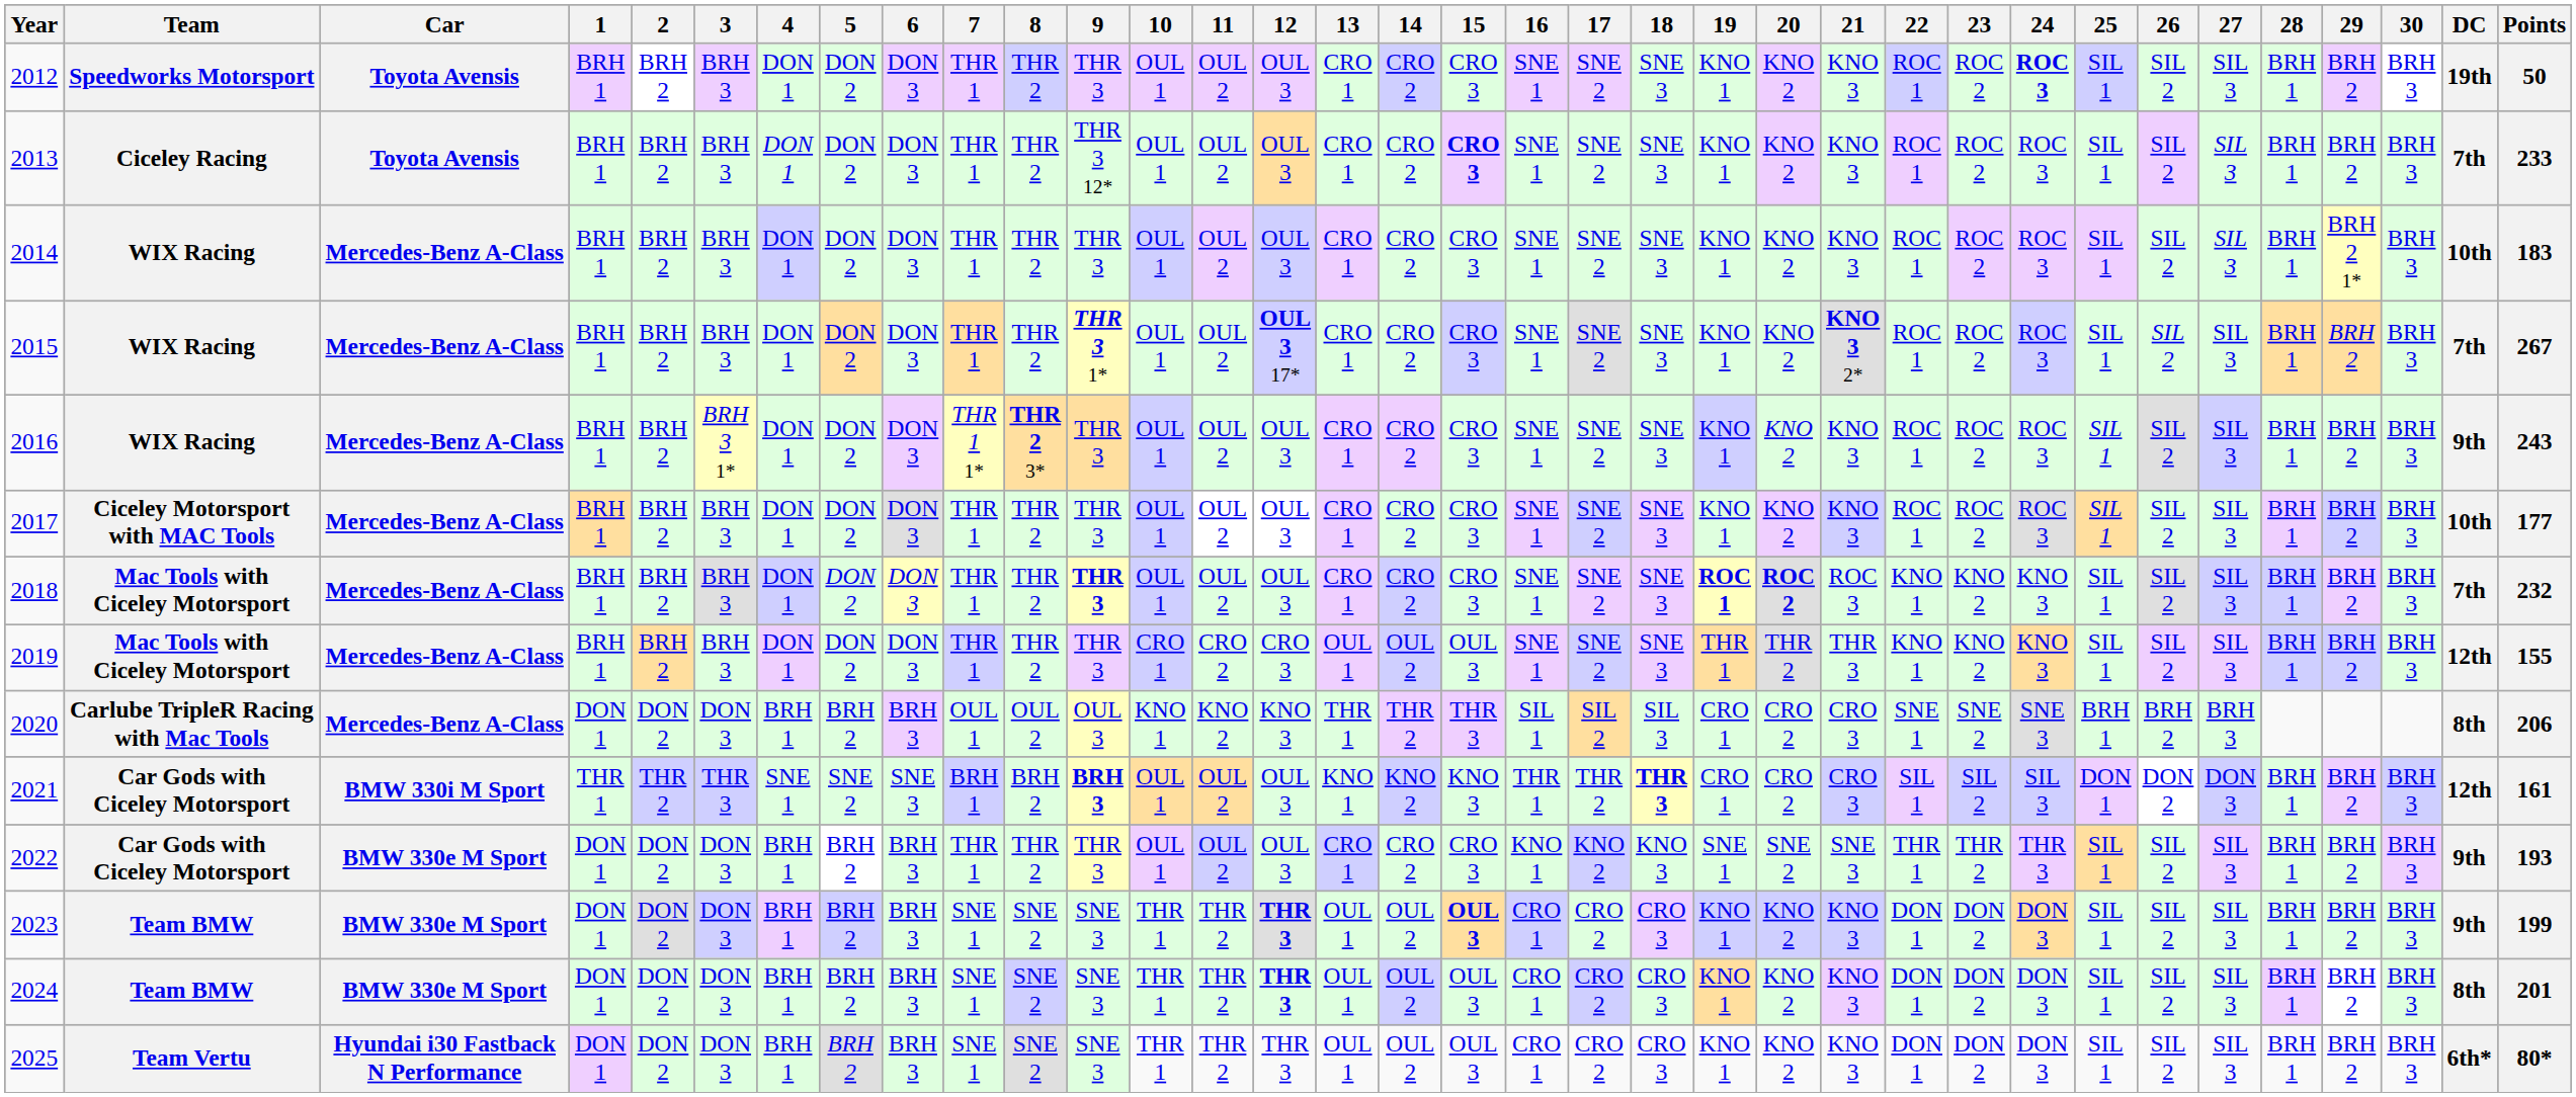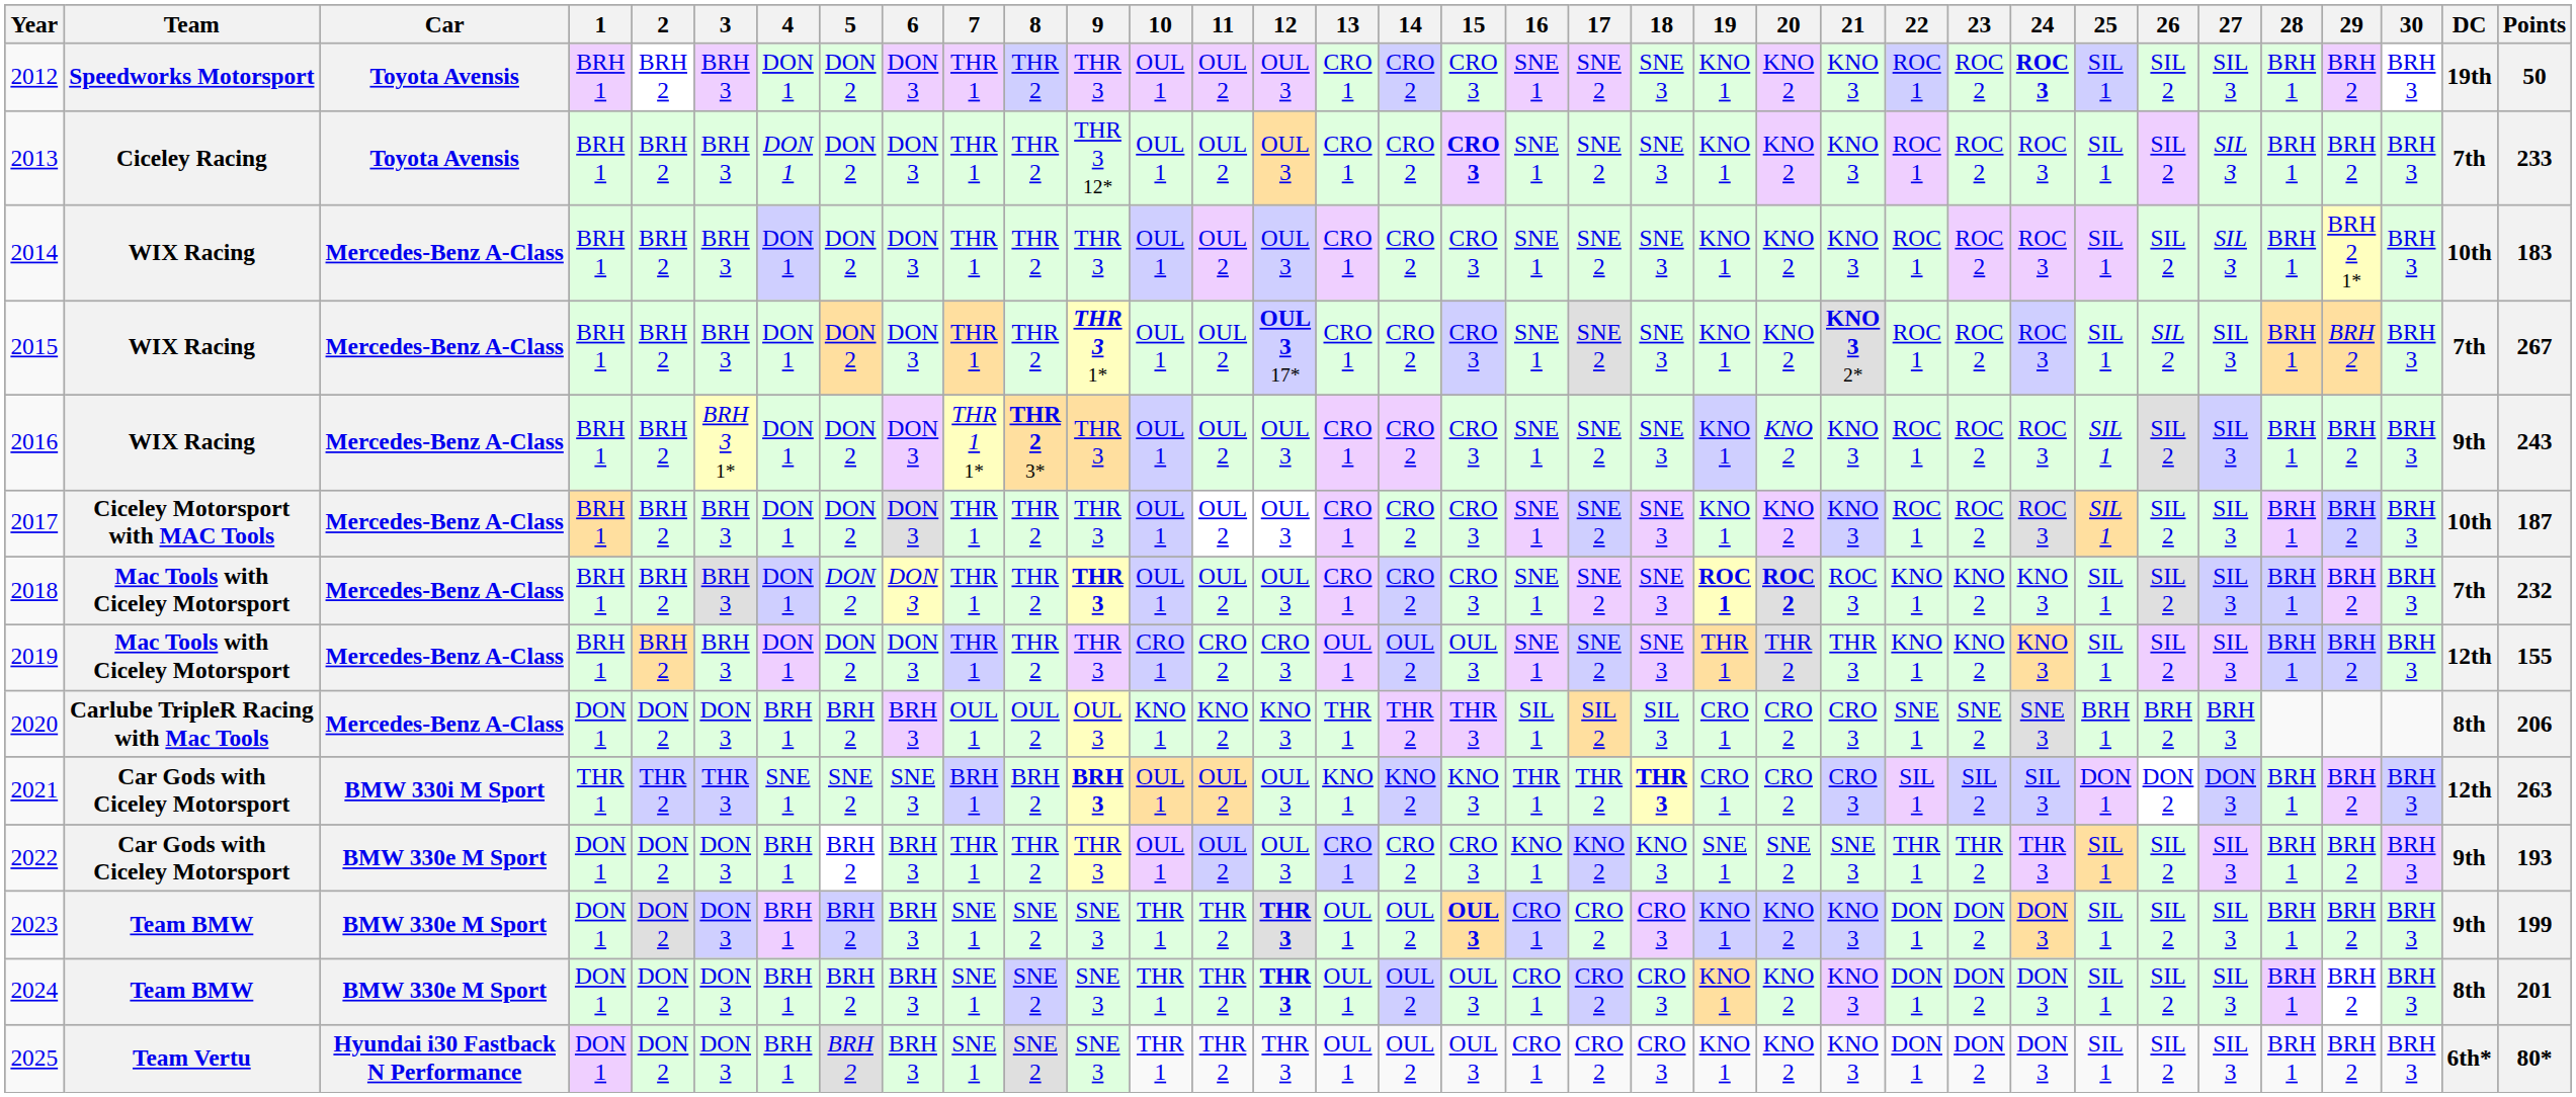2017 | Points: 177 -> 187
2021 | Points: 161 -> 263
